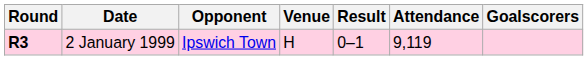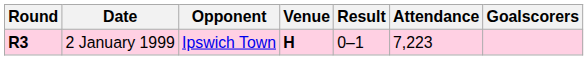2 January 1999 | Venue: normal -> bold
2 January 1999 | Attendance: 9,119 -> 7,223
